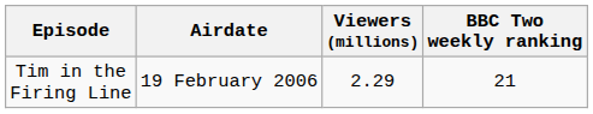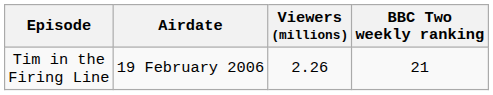Tim in the Firing Line | Viewers (millions): 2.29 -> 2.26
